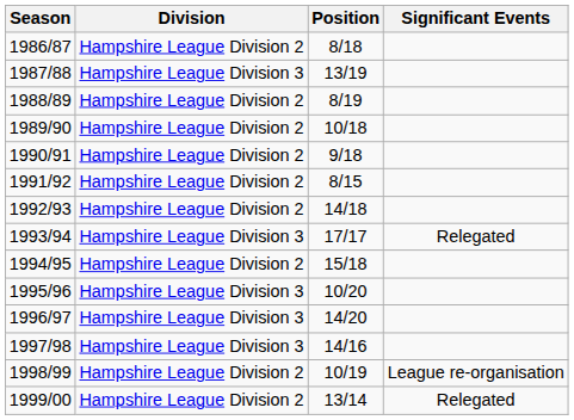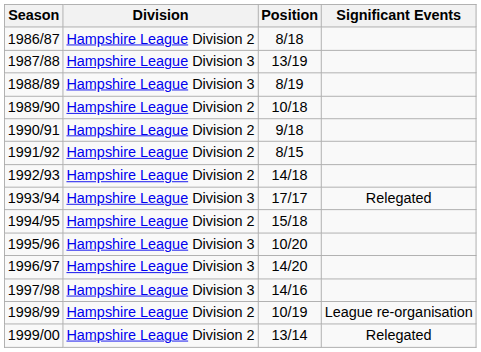1988/89 | Division: Hampshire League Division 2 -> Hampshire League Division 3
